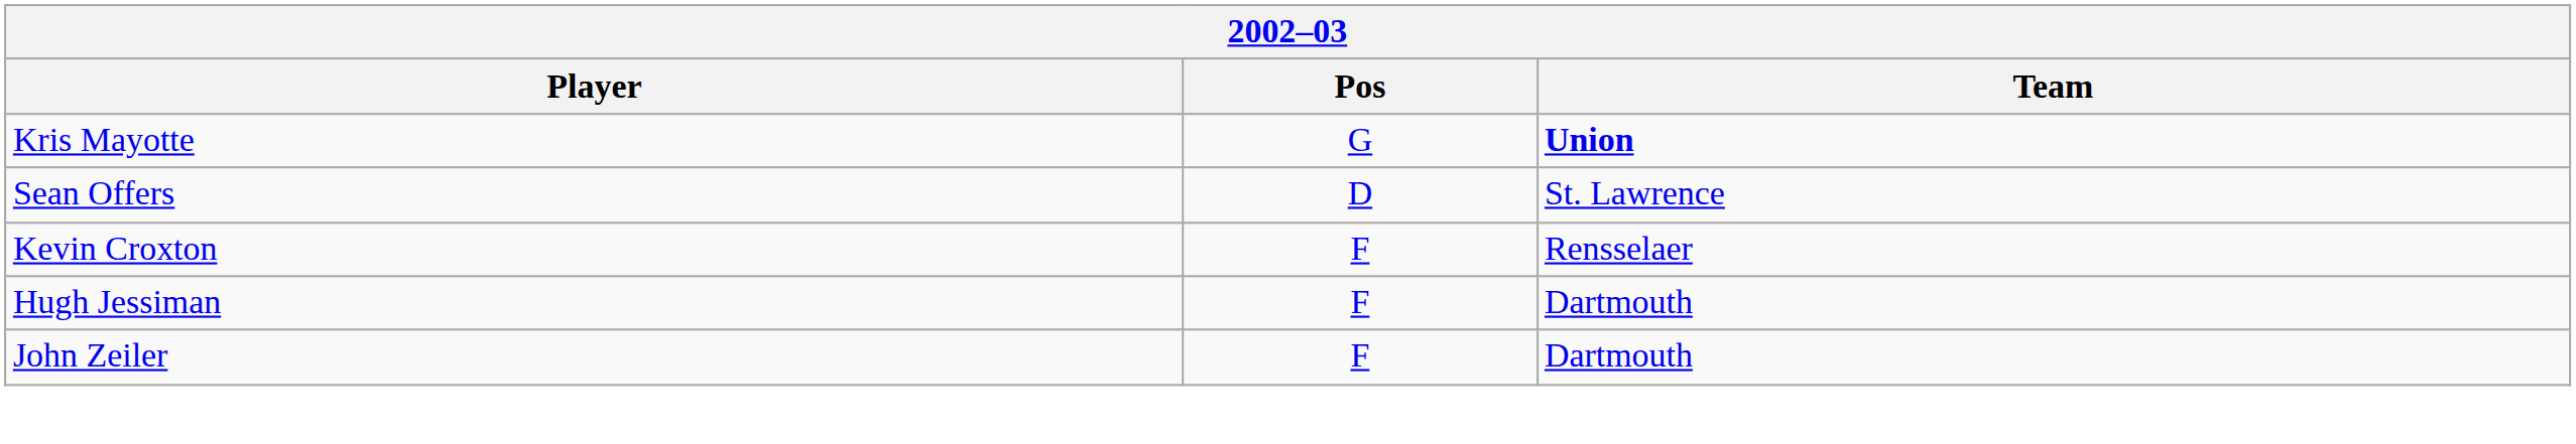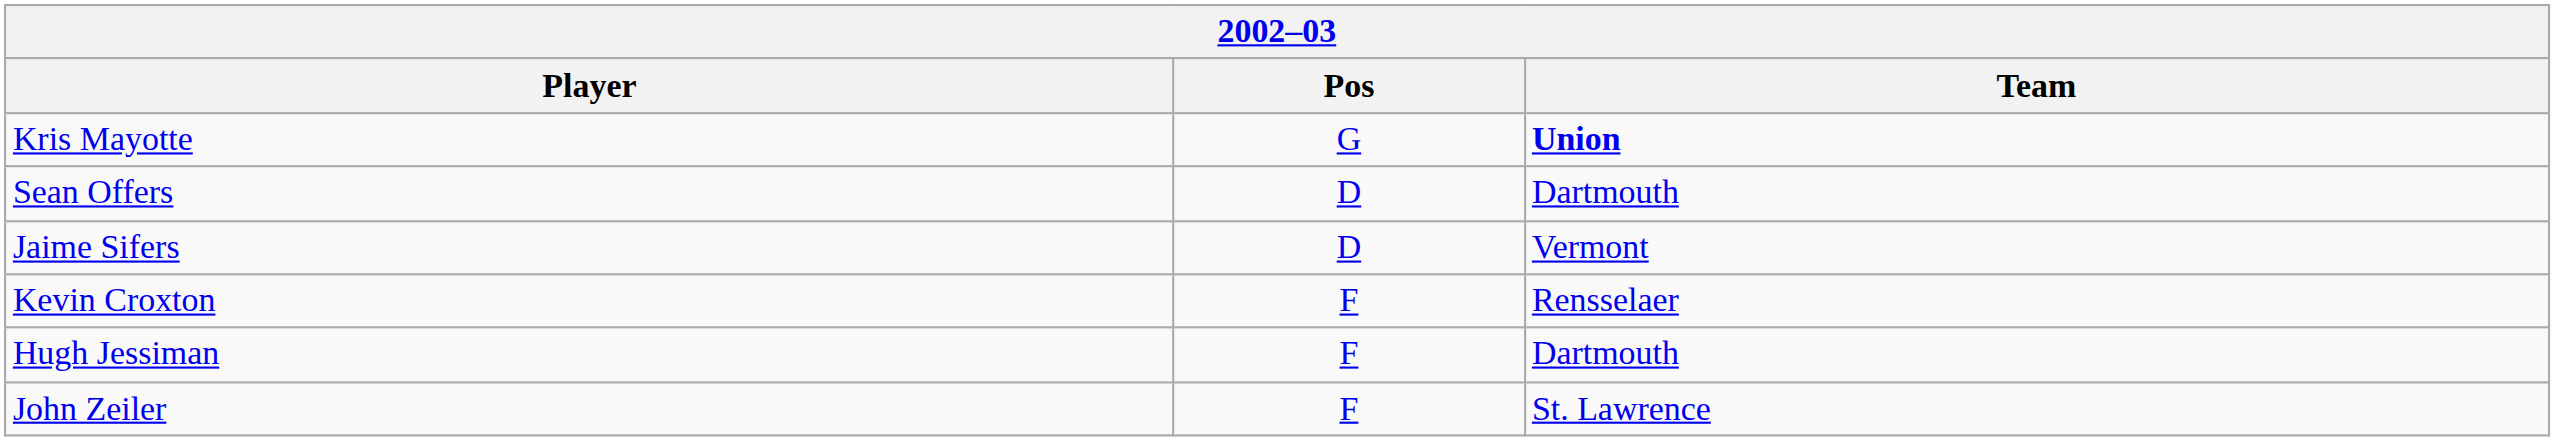Sean Offers | Team: St. Lawrence -> Dartmouth
+ row: Jaime Sifers | D | Vermont
John Zeiler | Team: Dartmouth -> St. Lawrence
